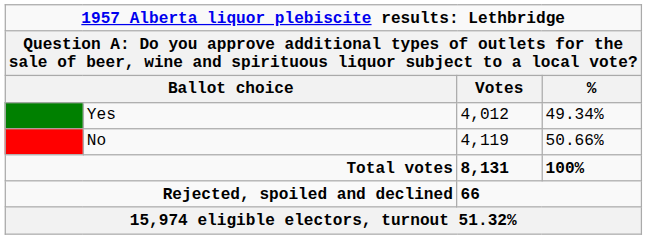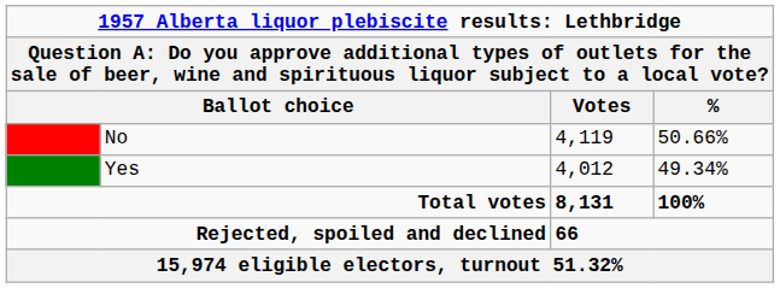rows swapped: No <-> Yes
